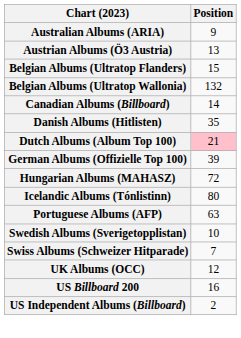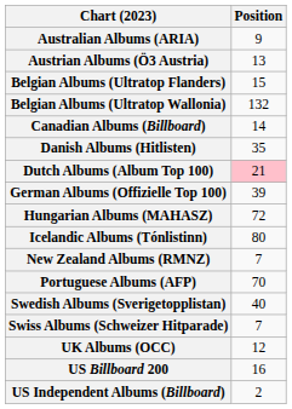+ row: New Zealand Albums (RMNZ) | 7
Portuguese Albums (AFP) | Position: 63 -> 70
Swedish Albums (Sverigetopplistan) | Position: 10 -> 40
